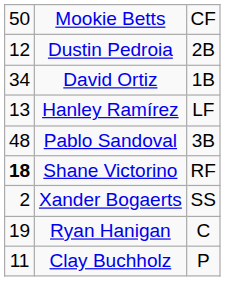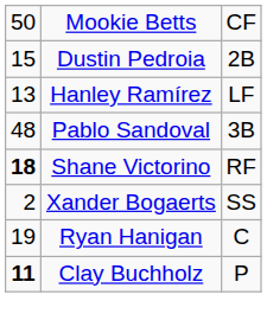Dustin Pedroia | column 1: 12 -> 15
- row: 34 | David Ortiz | 1B
Clay Buchholz | column 1: normal -> bold
